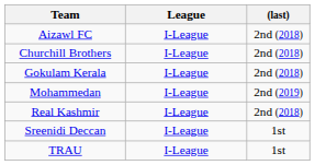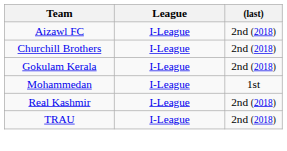Mohammedan | (last): 2nd (2019) -> 1st
- row: Sreenidi Deccan | I-League | 1st
TRAU | (last): 1st -> 2nd (2018)
